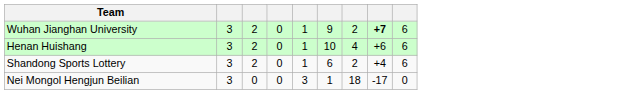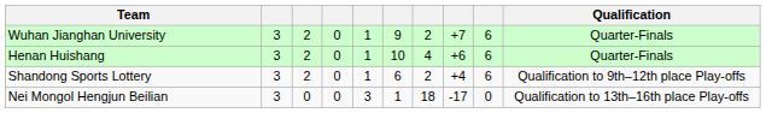+ column: Qualification | Quarter-Finals | Quarter-Finals | Qualification to 9th–12th place Play-offs | Qualification to 13th–16th place Play-offs
Wuhan Jianghan University | column 8: bold -> normal
